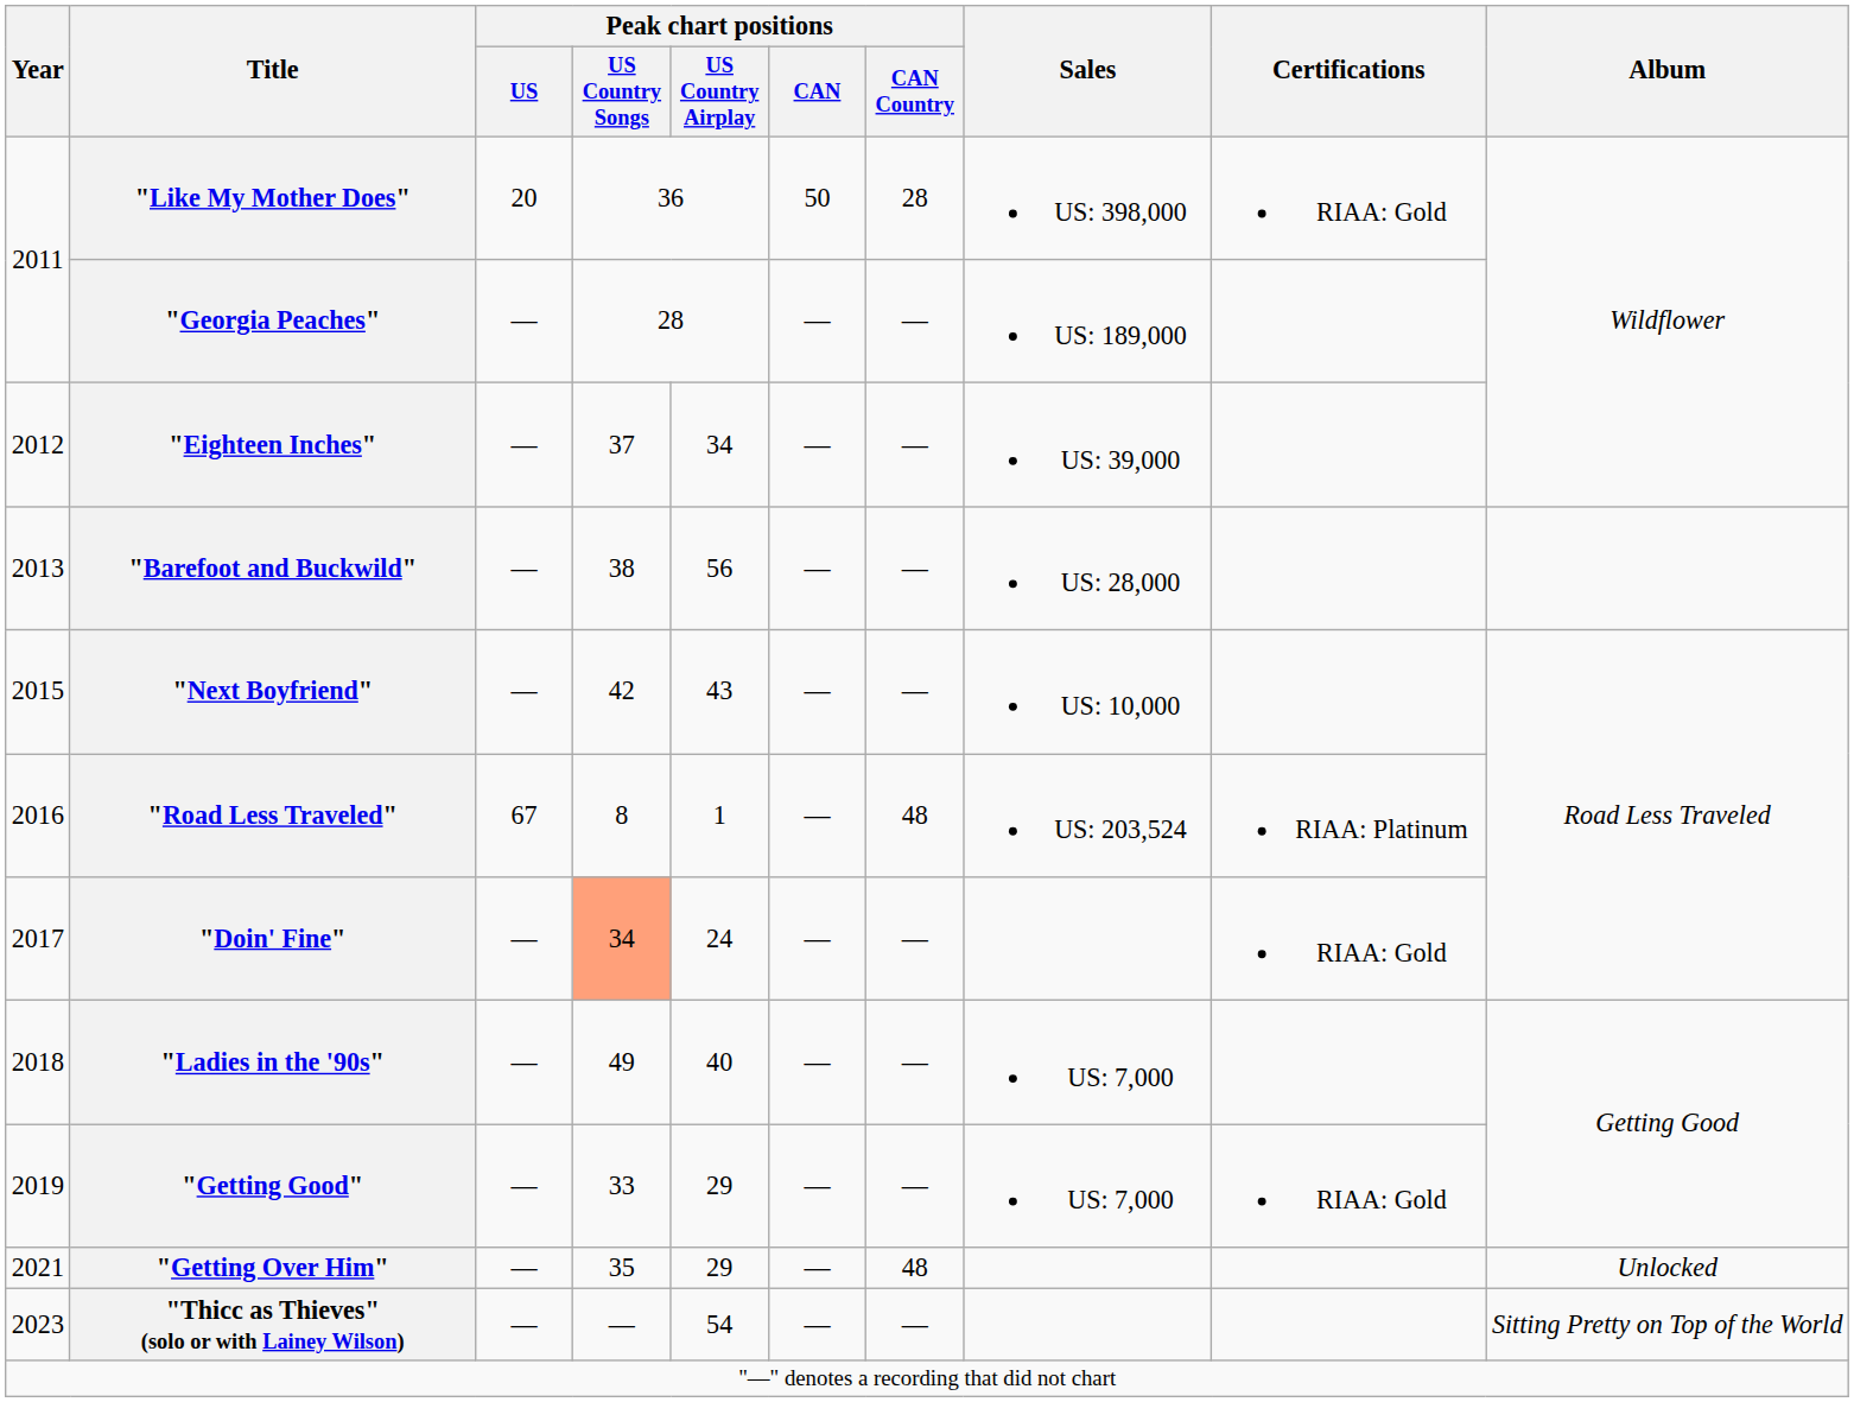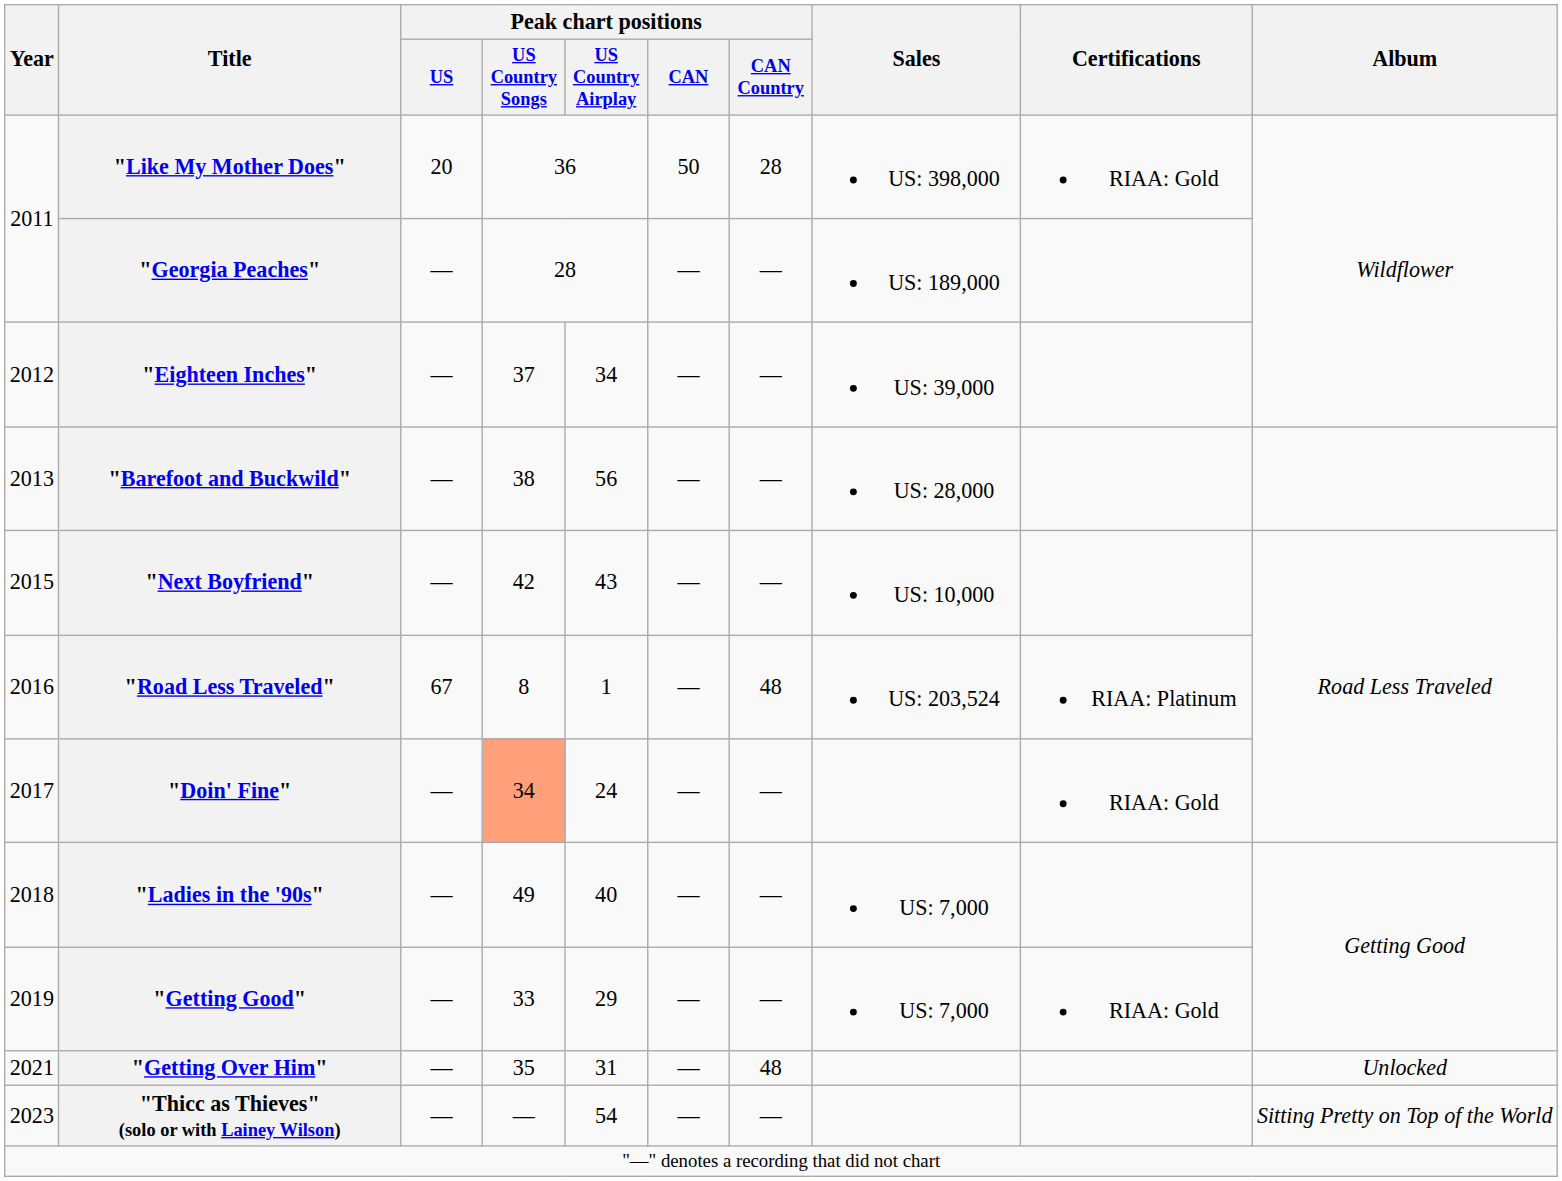"Getting Over Him" | Peak chart positions / US Country Airplay: 29 -> 31
